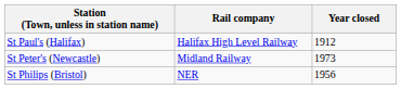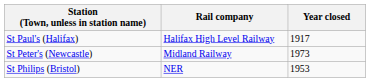St Paul's (Halifax) | Year closed: 1912 -> 1917
St Philips (Bristol) | Year closed: 1956 -> 1953
